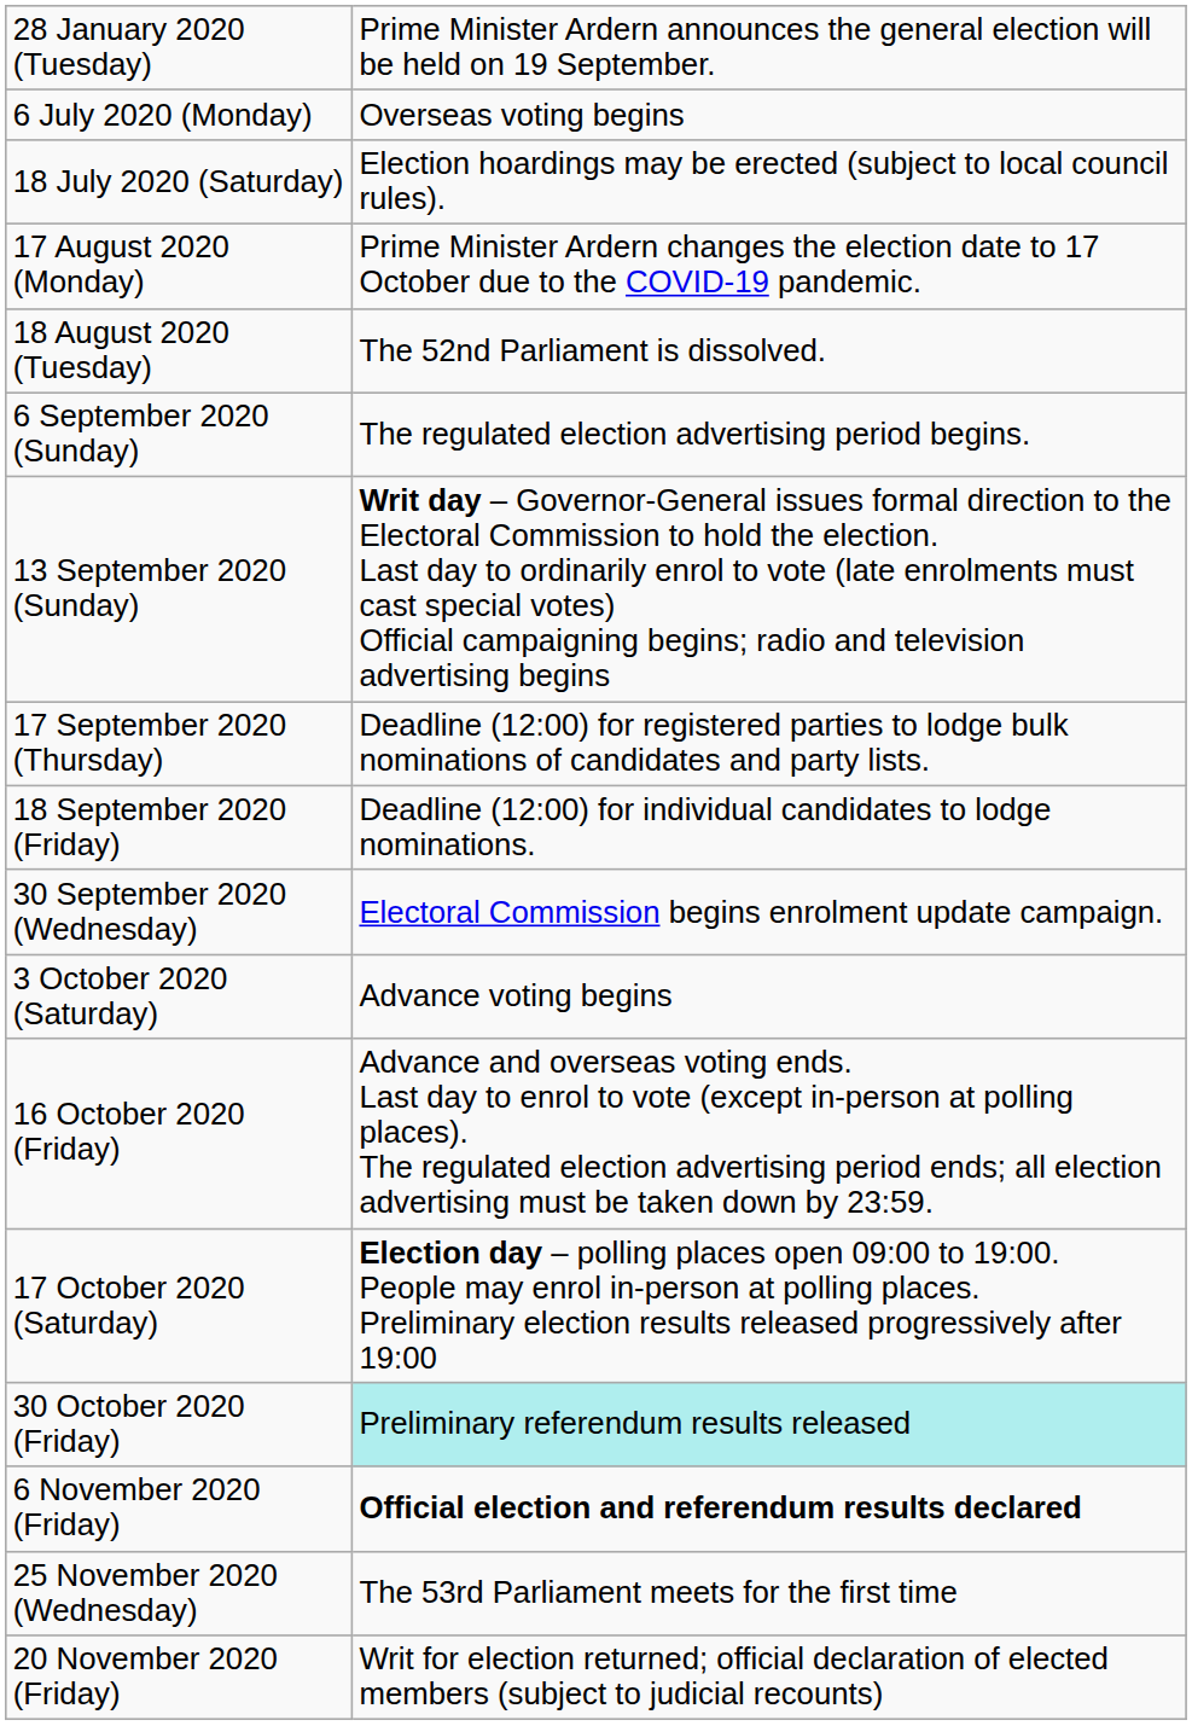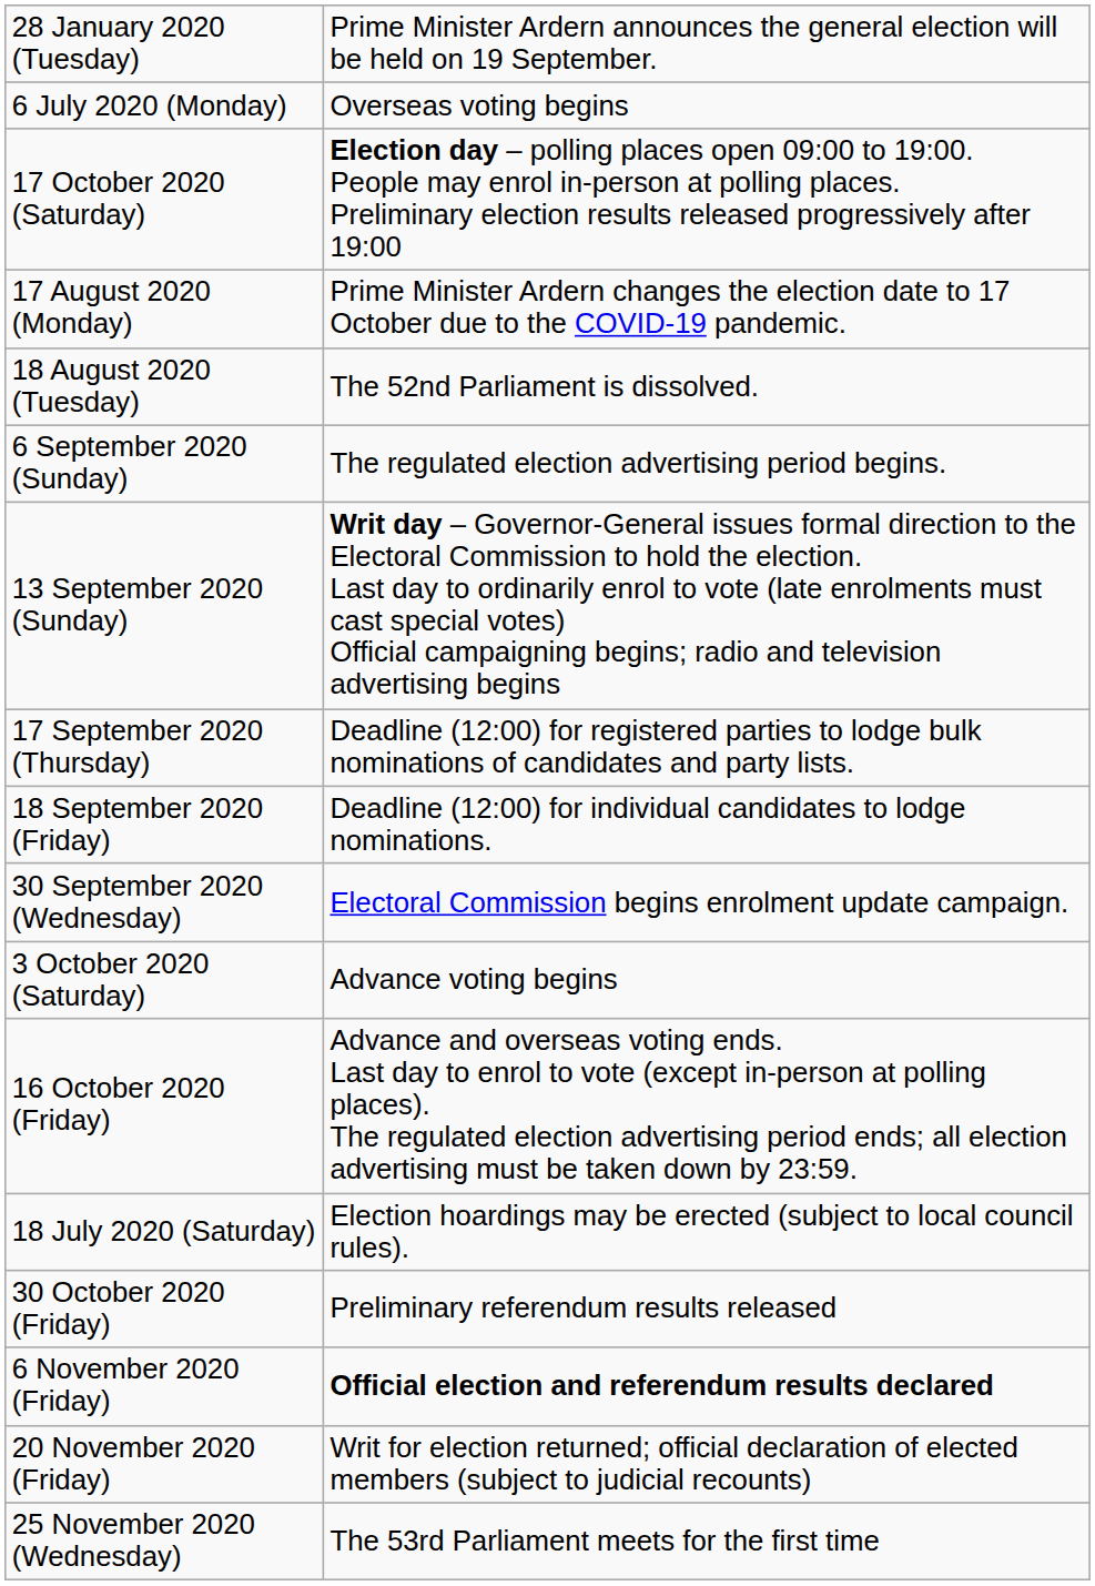rows swapped: 18 July 2020 (Saturday) <-> 17 October 2020 (Saturday)
30 October 2020 (Friday) | column 2: paleturquoise background -> no background
rows swapped: 20 November 2020 (Friday) <-> 25 November 2020 (Wednesday)
